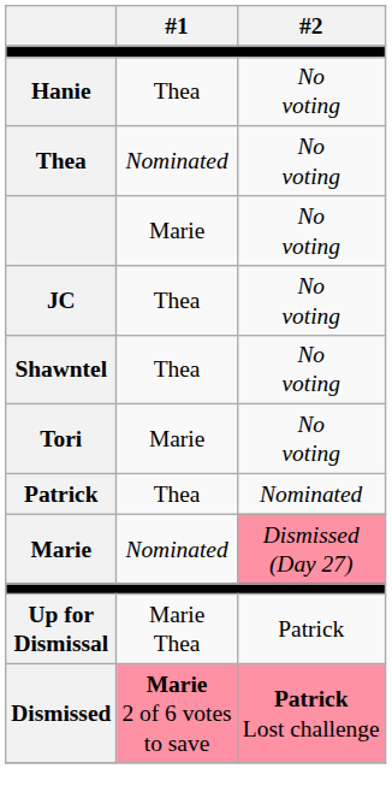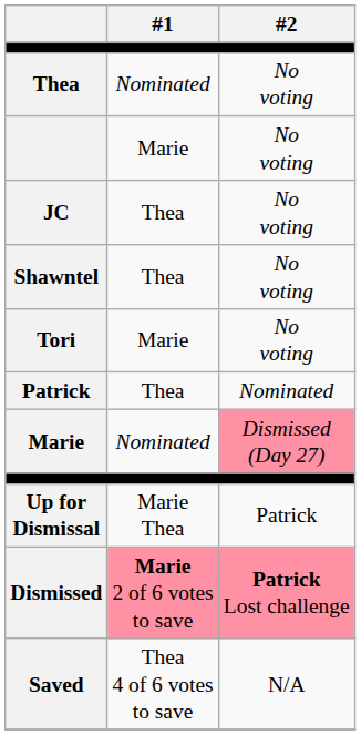- row: Hanie | Thea | No voting
+ row: Saved | Thea 4 of 6 votes to save | N/A
